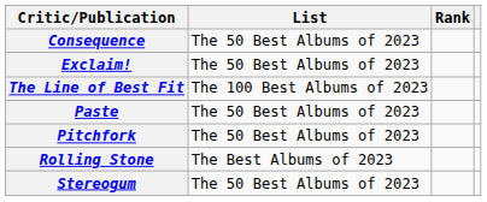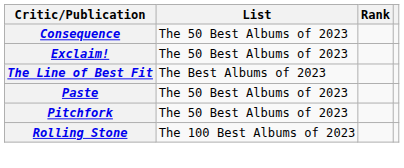The Line of Best Fit | List: The 100 Best Albums of 2023 -> The Best Albums of 2023
Rolling Stone | List: The Best Albums of 2023 -> The 100 Best Albums of 2023
- row: Stereogum | The 50 Best Albums of 2023
